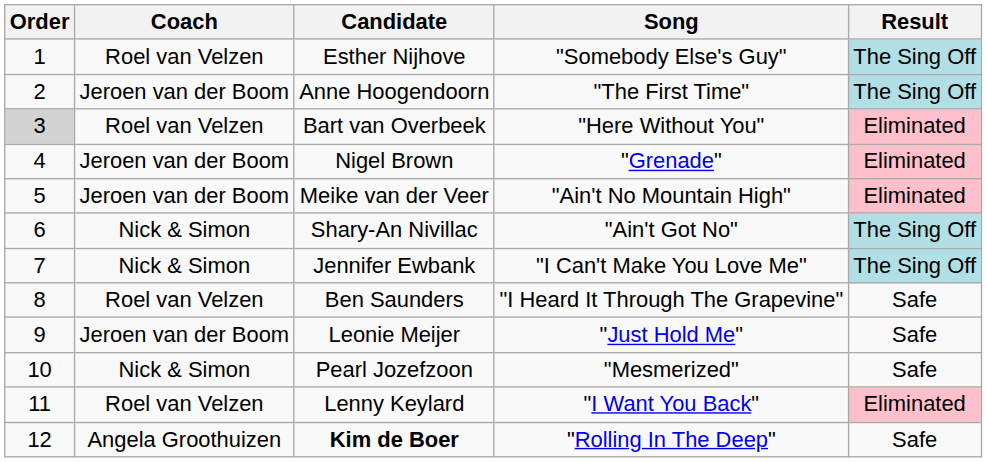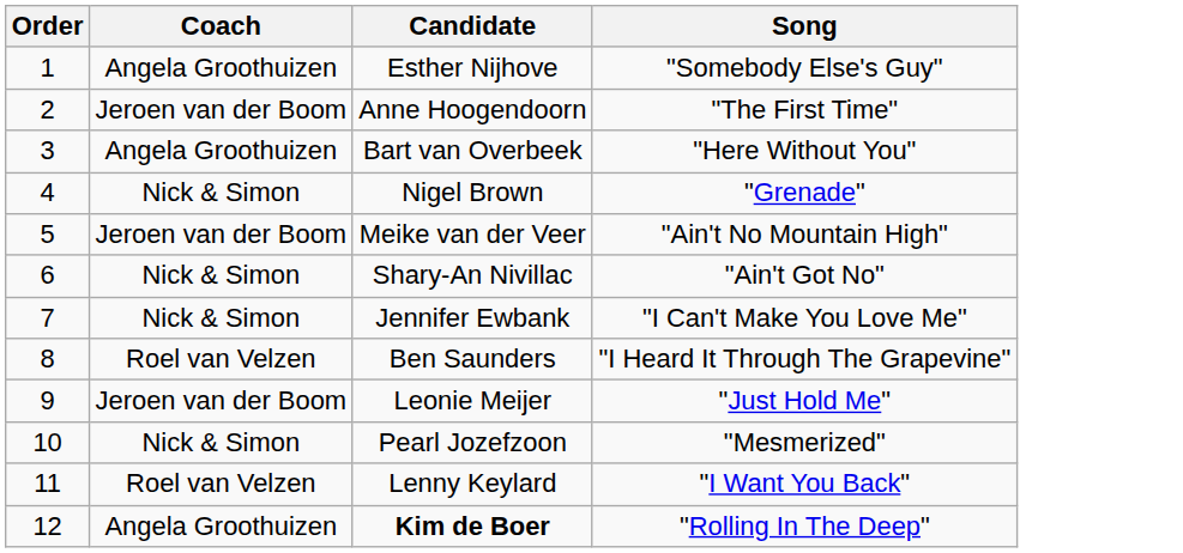- column: Result | The Sing Off | The Sing Off | Eliminated | Eliminated | Eliminated | The Sing Off | The Sing Off | Safe | Safe | Safe | Eliminated | Safe
Esther Nijhove | Coach: Roel van Velzen -> Angela Groothuizen
Bart van Overbeek | Order: lightgrey background -> no background
Bart van Overbeek | Coach: Roel van Velzen -> Angela Groothuizen
Nigel Brown | Coach: Jeroen van der Boom -> Nick & Simon
